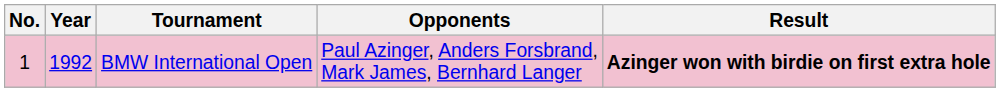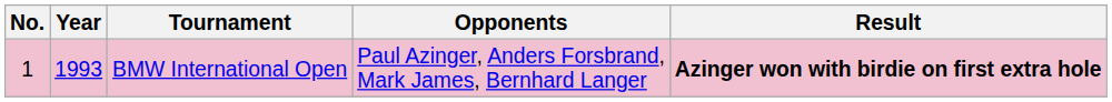BMW International Open | Year: 1992 -> 1993
